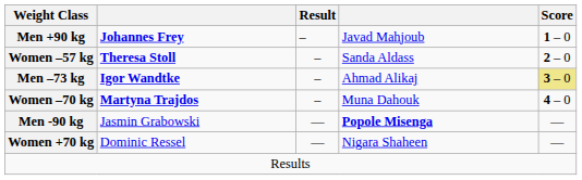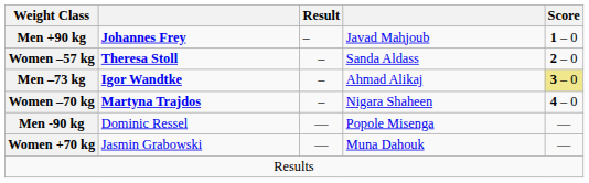Women –70 kg | column 4: Muna Dahouk -> Nigara Shaheen
Men -90 kg | column 2: Jasmin Grabowski -> Dominic Ressel
Men -90 kg | column 4: bold -> normal
Women +70 kg | column 2: Dominic Ressel -> Jasmin Grabowski
Women +70 kg | column 4: Nigara Shaheen -> Muna Dahouk
